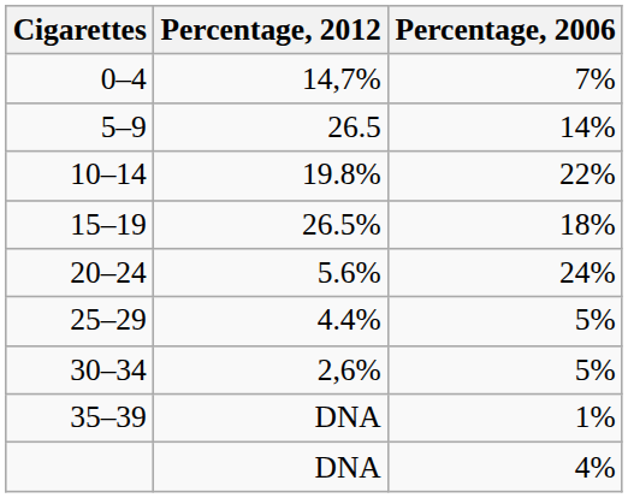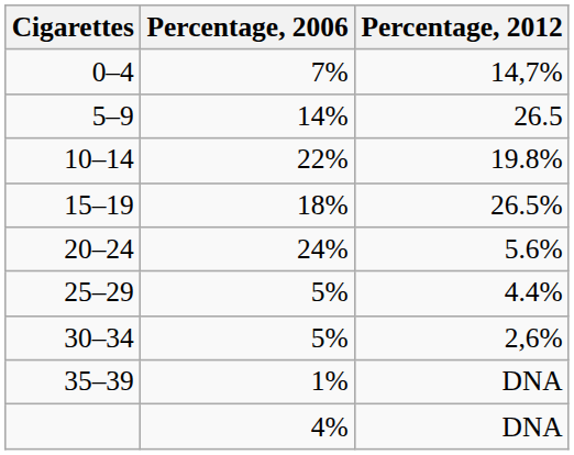columns swapped: Percentage, 2006 <-> Percentage, 2012
